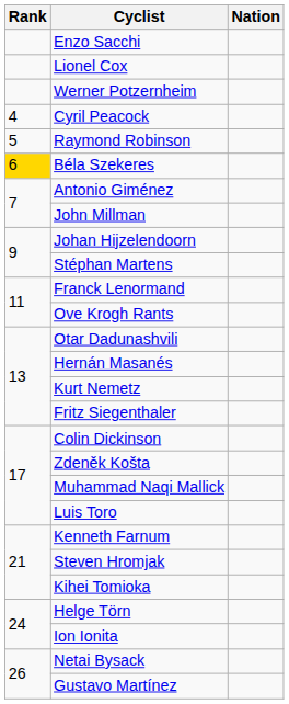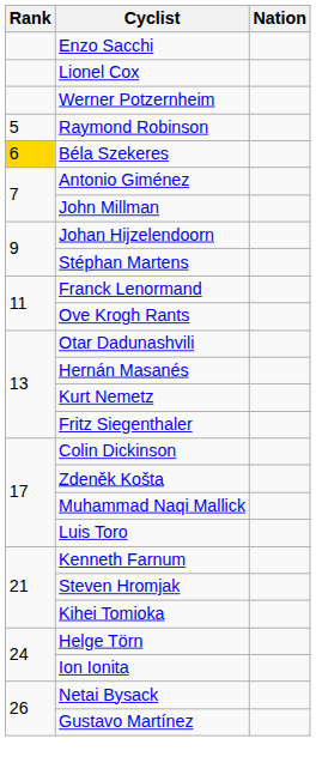- row: 4 | Cyril Peacock
